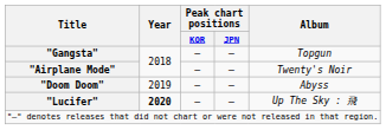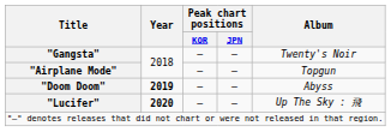"Gangsta" | Album: Topgun -> Twenty's Noir
"Airplane Mode" | Album: Twenty's Noir -> Topgun
"Doom Doom" | Year: normal -> bold
